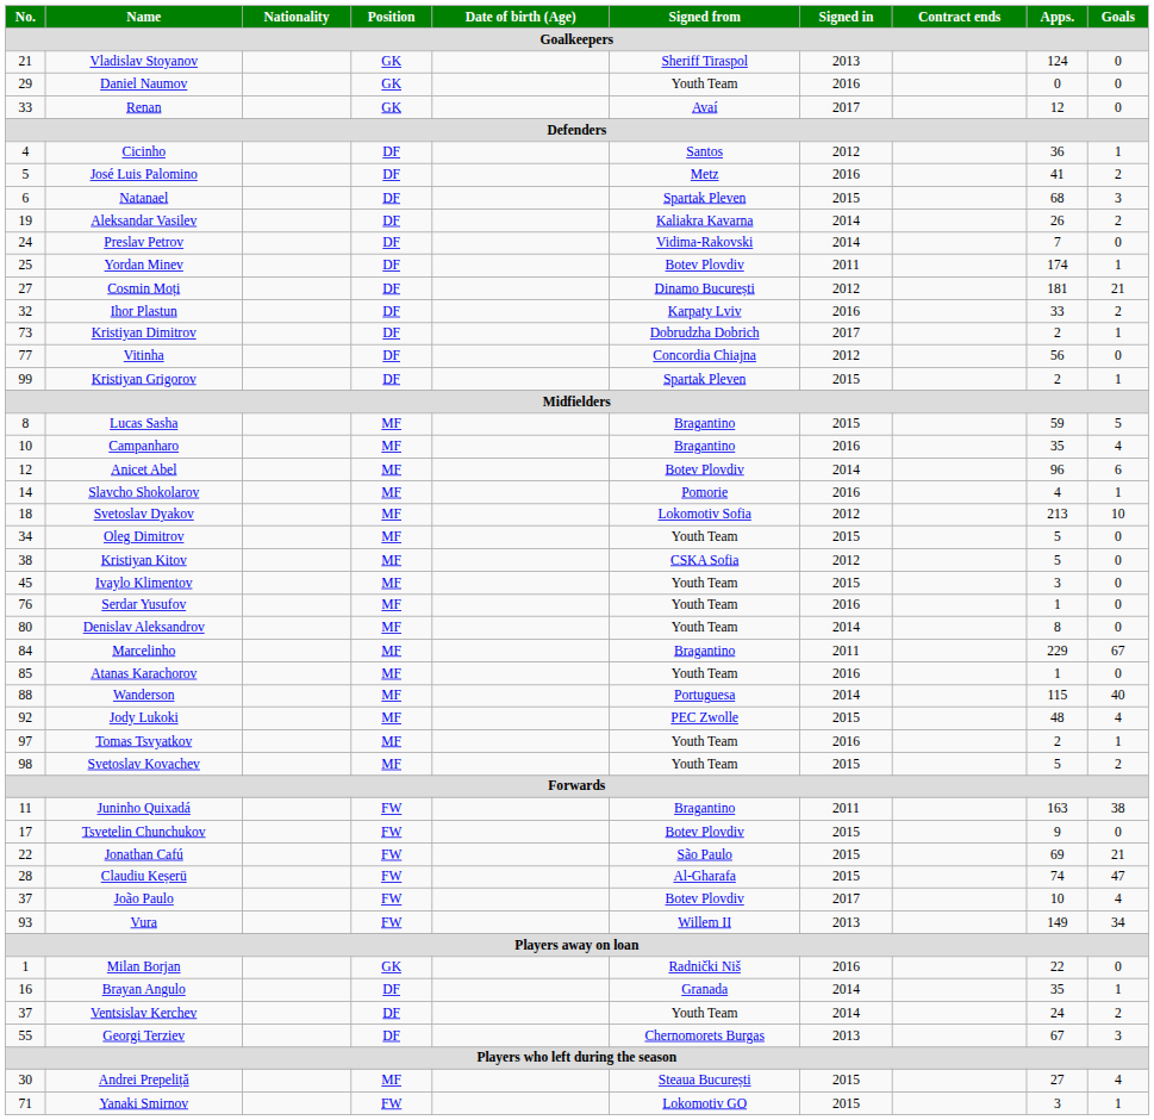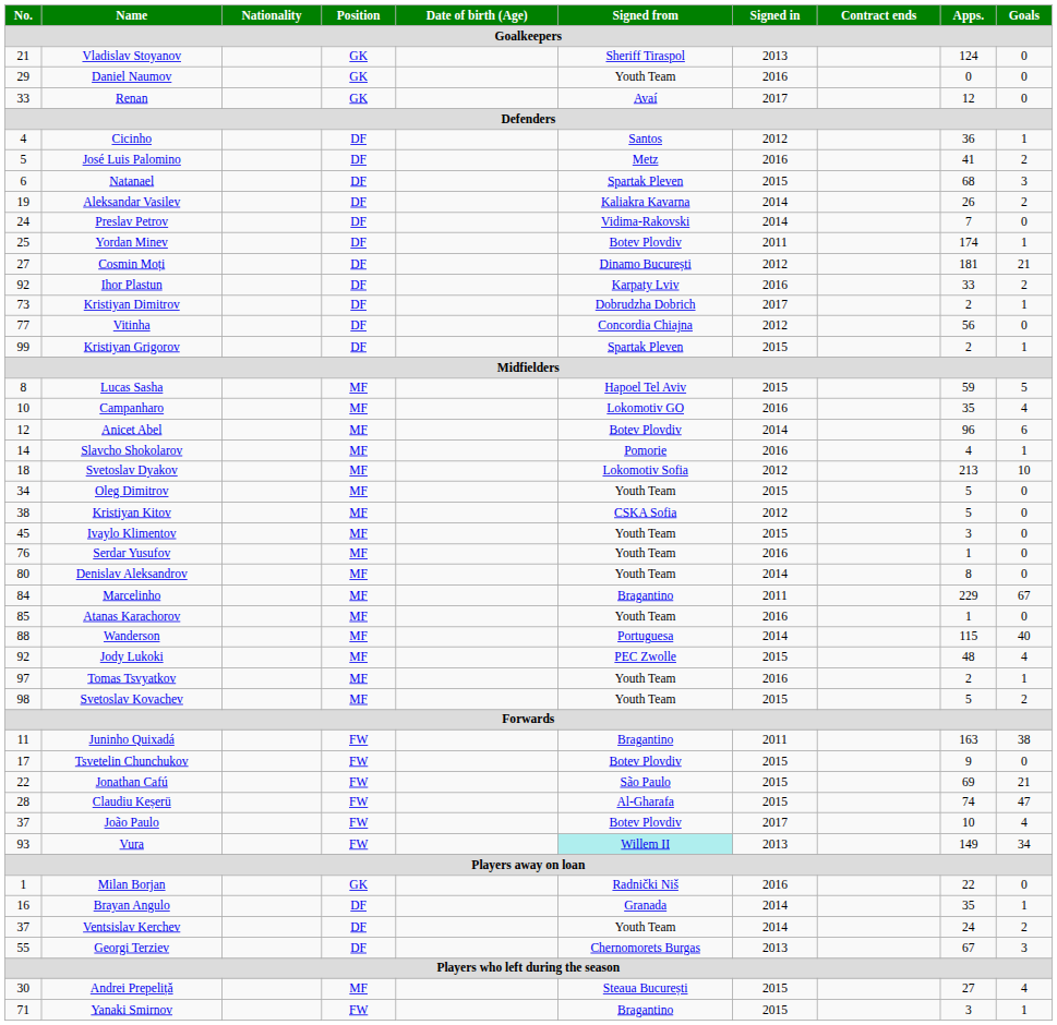Ihor Plastun | No.: 32 -> 92
Lucas Sasha | Signed from: Bragantino -> Hapoel Tel Aviv
Campanharo | Signed from: Bragantino -> Lokomotiv GO
Vura | Signed from: no background -> paleturquoise background
Yanaki Smirnov | Signed from: Lokomotiv GO -> Bragantino
